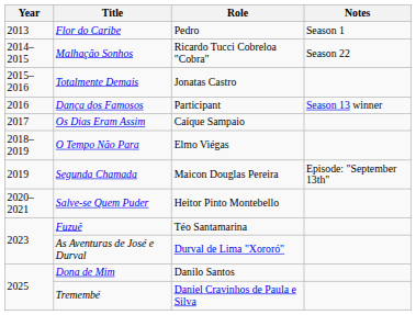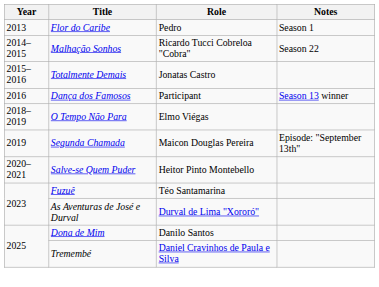- row: 2017 | Os Dias Eram Assim | Caíque Sampaio
